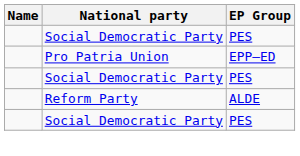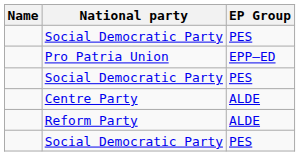+ row: Centre Party | ALDE
